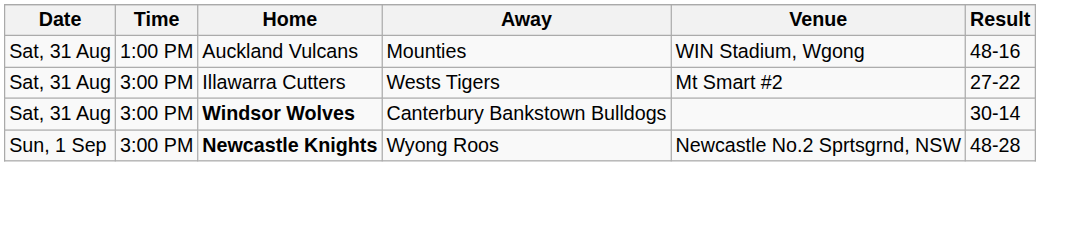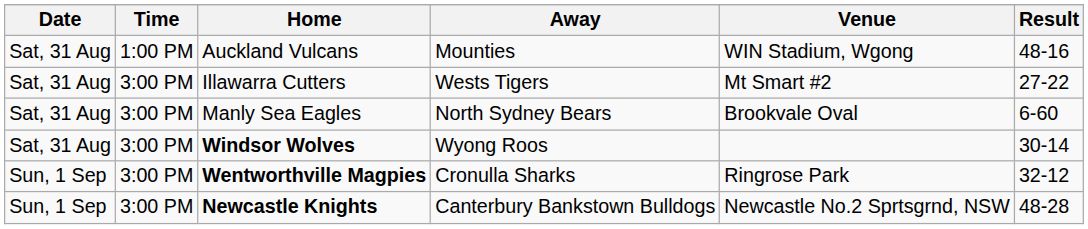+ row: Sat, 31 Aug | 3:00 PM | Manly Sea Eagles | North Sydney Bears | Brookvale Oval | 6-60
Windsor Wolves | Away: Canterbury Bankstown Bulldogs -> Wyong Roos
+ row: Sun, 1 Sep | 3:00 PM | Wentworthville Magpies | Cronulla Sharks | Ringrose Park | 32-12
Newcastle Knights | Away: Wyong Roos -> Canterbury Bankstown Bulldogs
